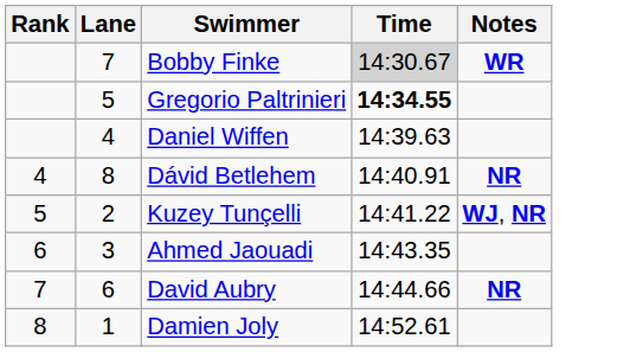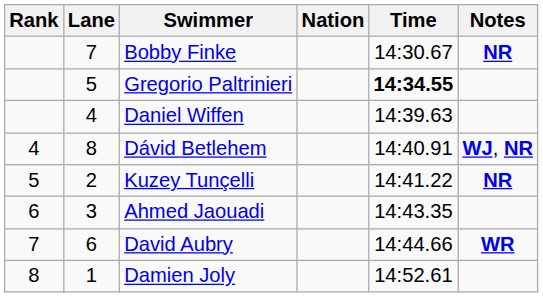+ column: Nation
Bobby Finke | Time: lightgrey background -> no background
Bobby Finke | Notes: WR -> NR
Dávid Betlehem | Notes: NR -> WJ, NR
Kuzey Tunçelli | Notes: WJ, NR -> NR
David Aubry | Notes: NR -> WR
